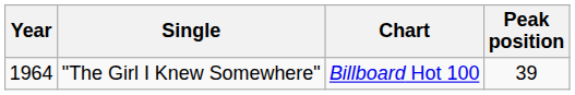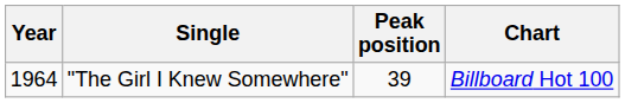columns swapped: Chart <-> Peak position
